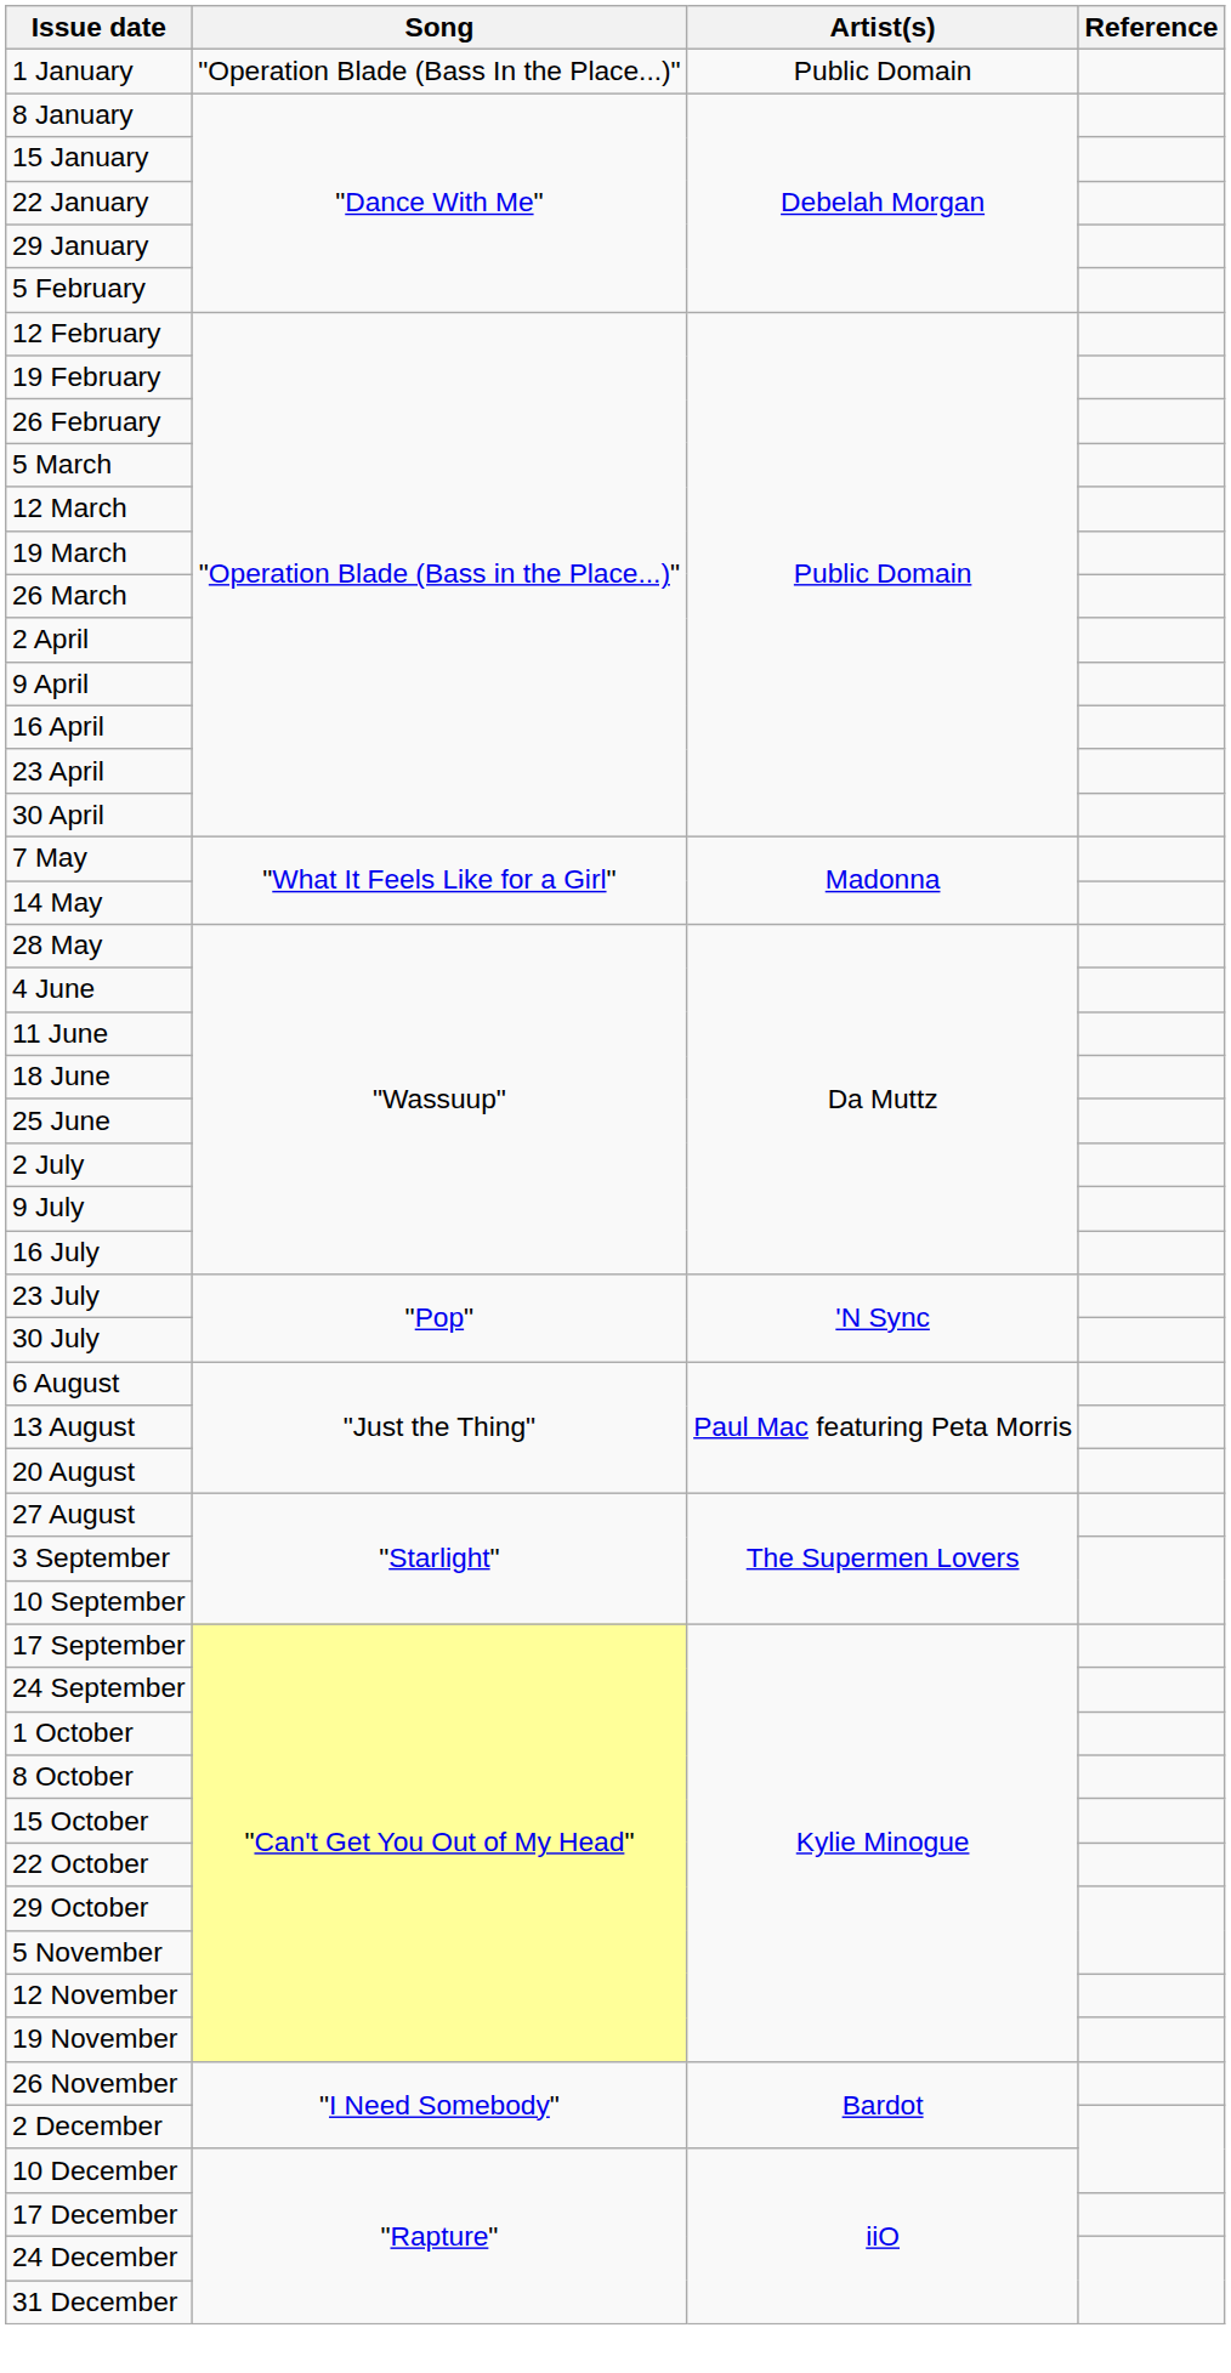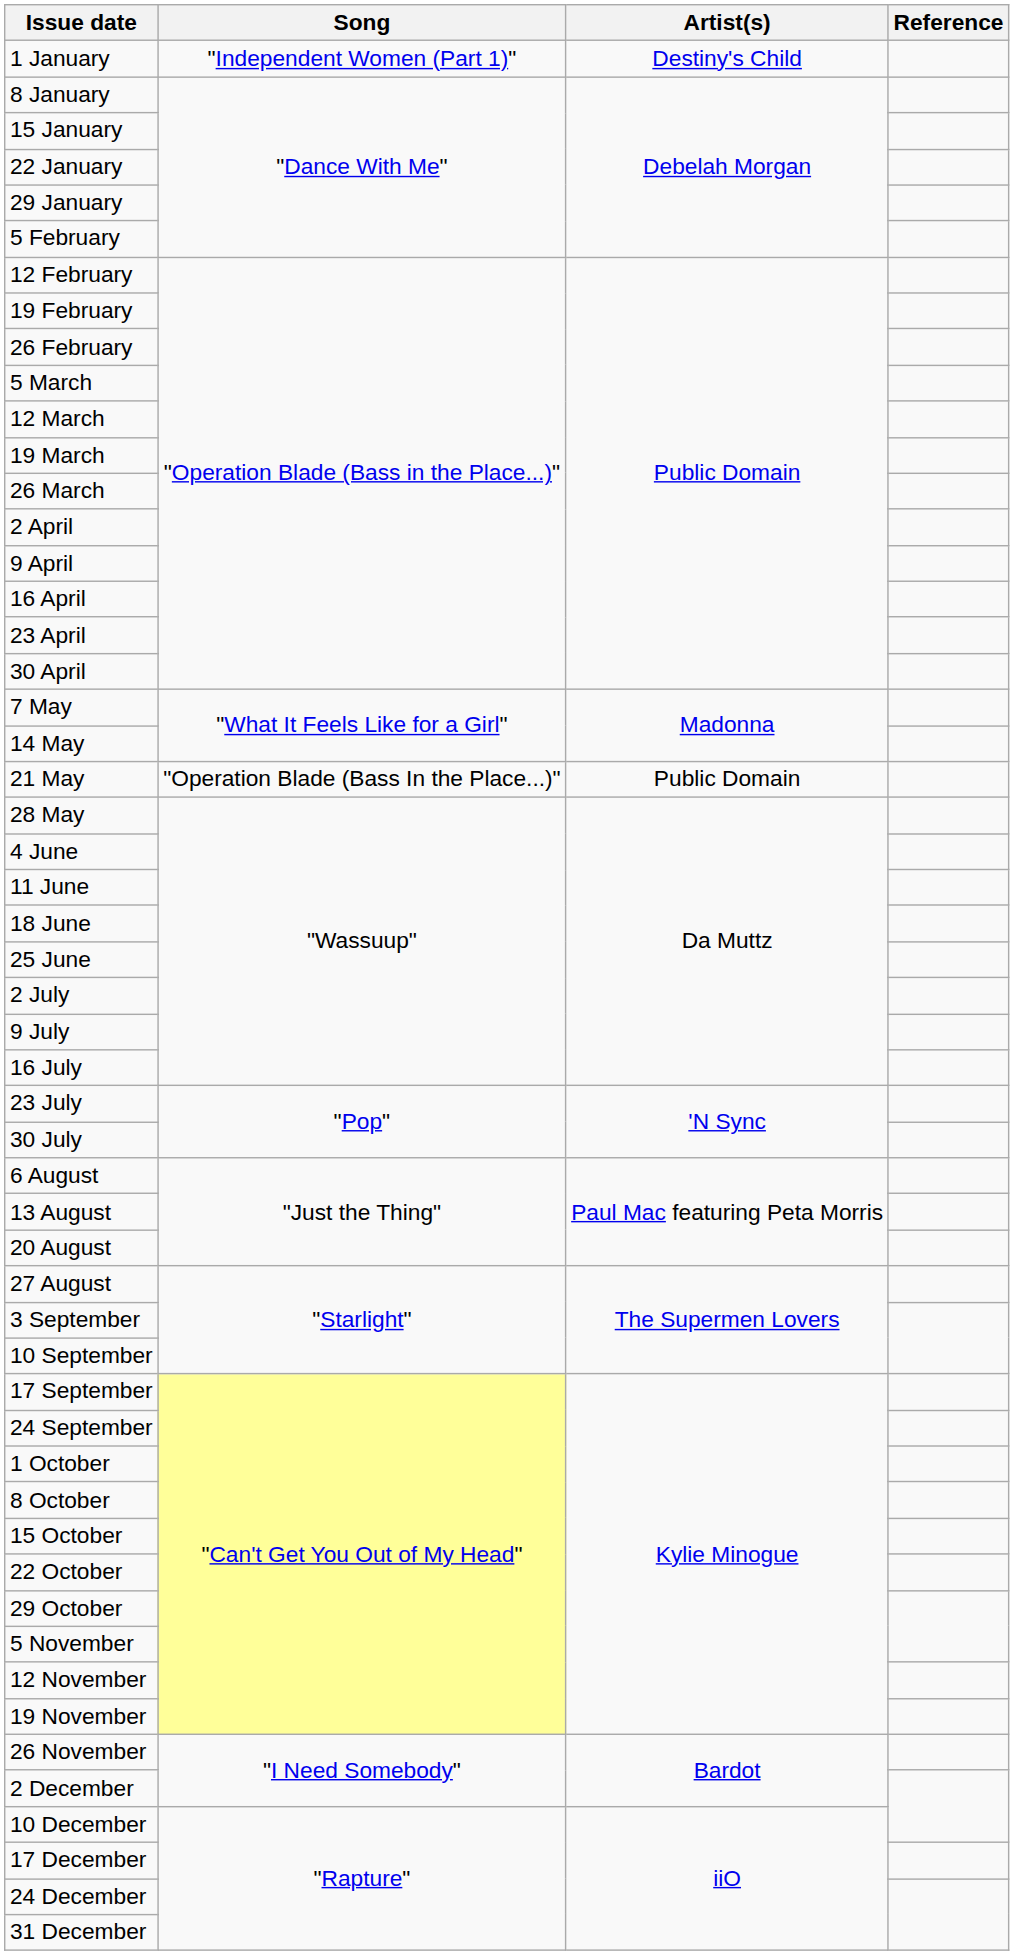1 January | Song: "Operation Blade (Bass In the Place...)" -> "Independent Women (Part 1)"
1 January | Artist(s): Public Domain -> Destiny's Child
+ row: 21 May | "Operation Blade (Bass In the Place...)" | Public Domain
